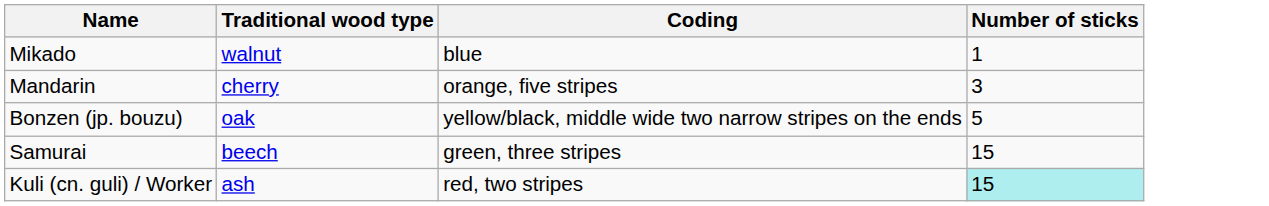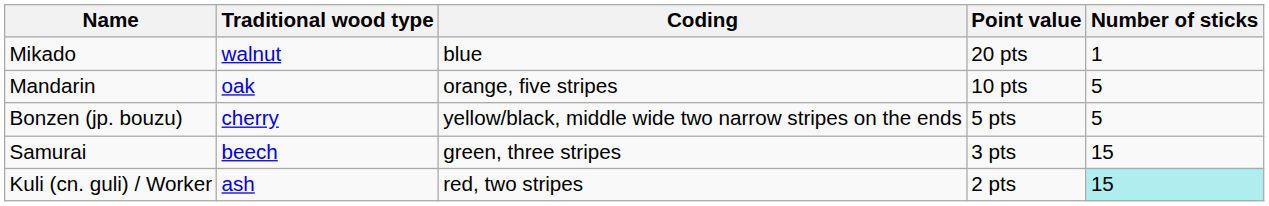+ column: Point value | 20 pts | 10 pts | 5 pts | 3 pts | 2 pts
Mandarin | Traditional wood type: cherry -> oak
Mandarin | Number of sticks: 3 -> 5
Bonzen (jp. bouzu) | Traditional wood type: oak -> cherry
